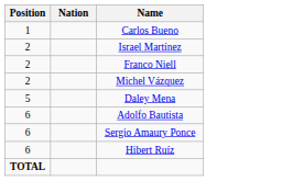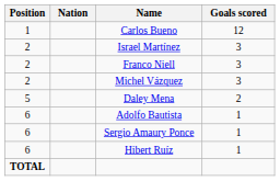+ column: Goals scored | 12 | 3 | 3 | 3 | 2 | 1 | 1 | 1
